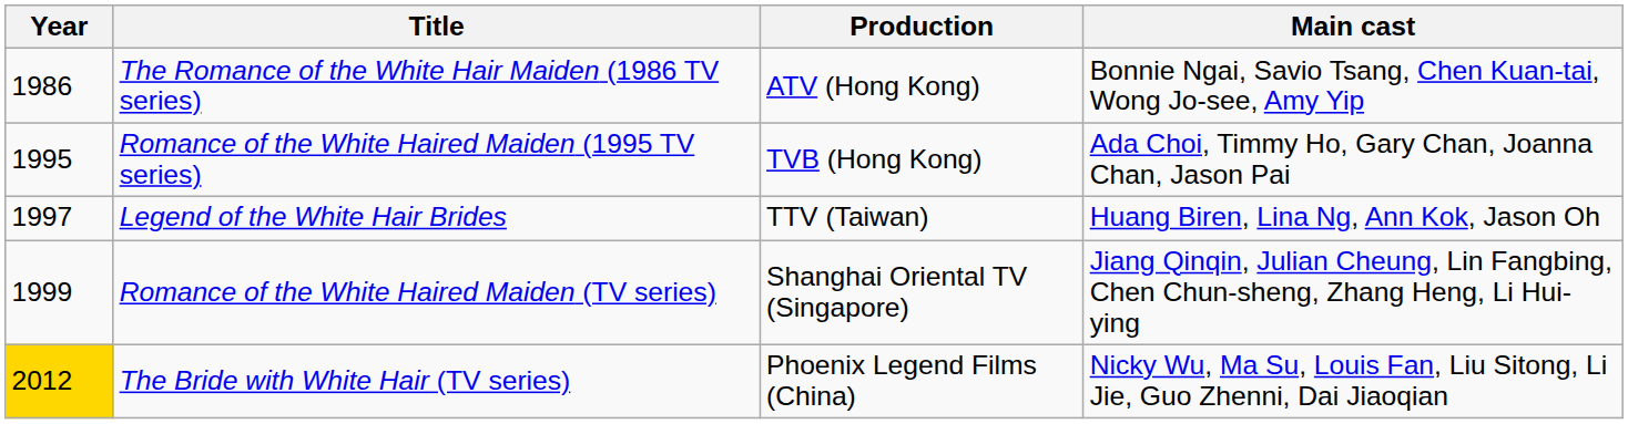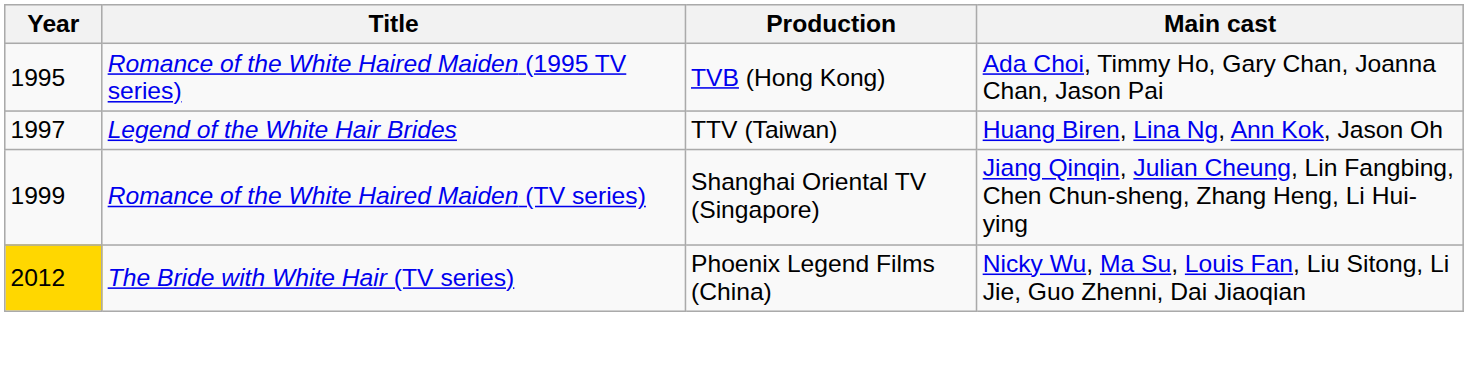- row: 1986 | The Romance of the White Hair Maiden (1986 TV series) | ATV (Hong Kong) | Bonnie Ngai, Savio Tsang, Chen Kuan-tai, Wong Jo-see, Amy Yip
